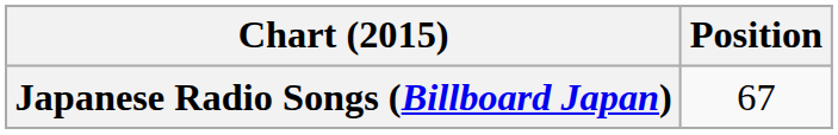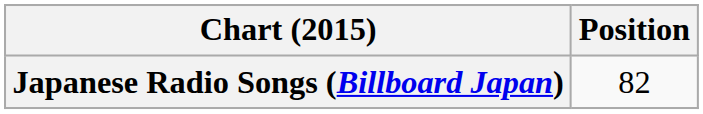Japanese Radio Songs (Billboard Japan) | Position: 67 -> 82
